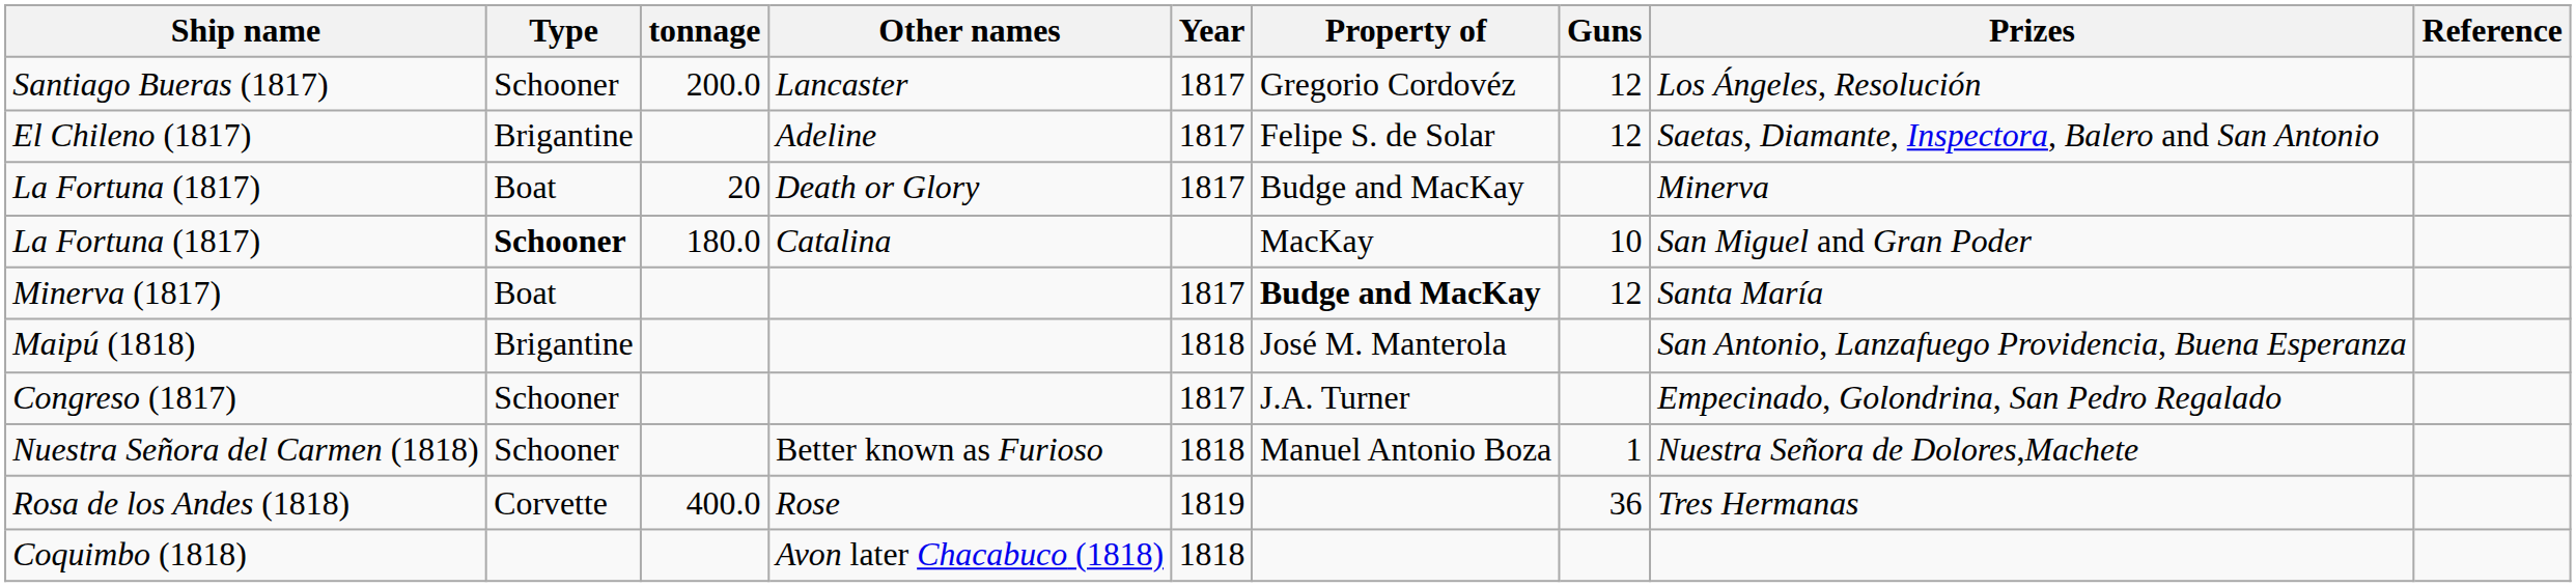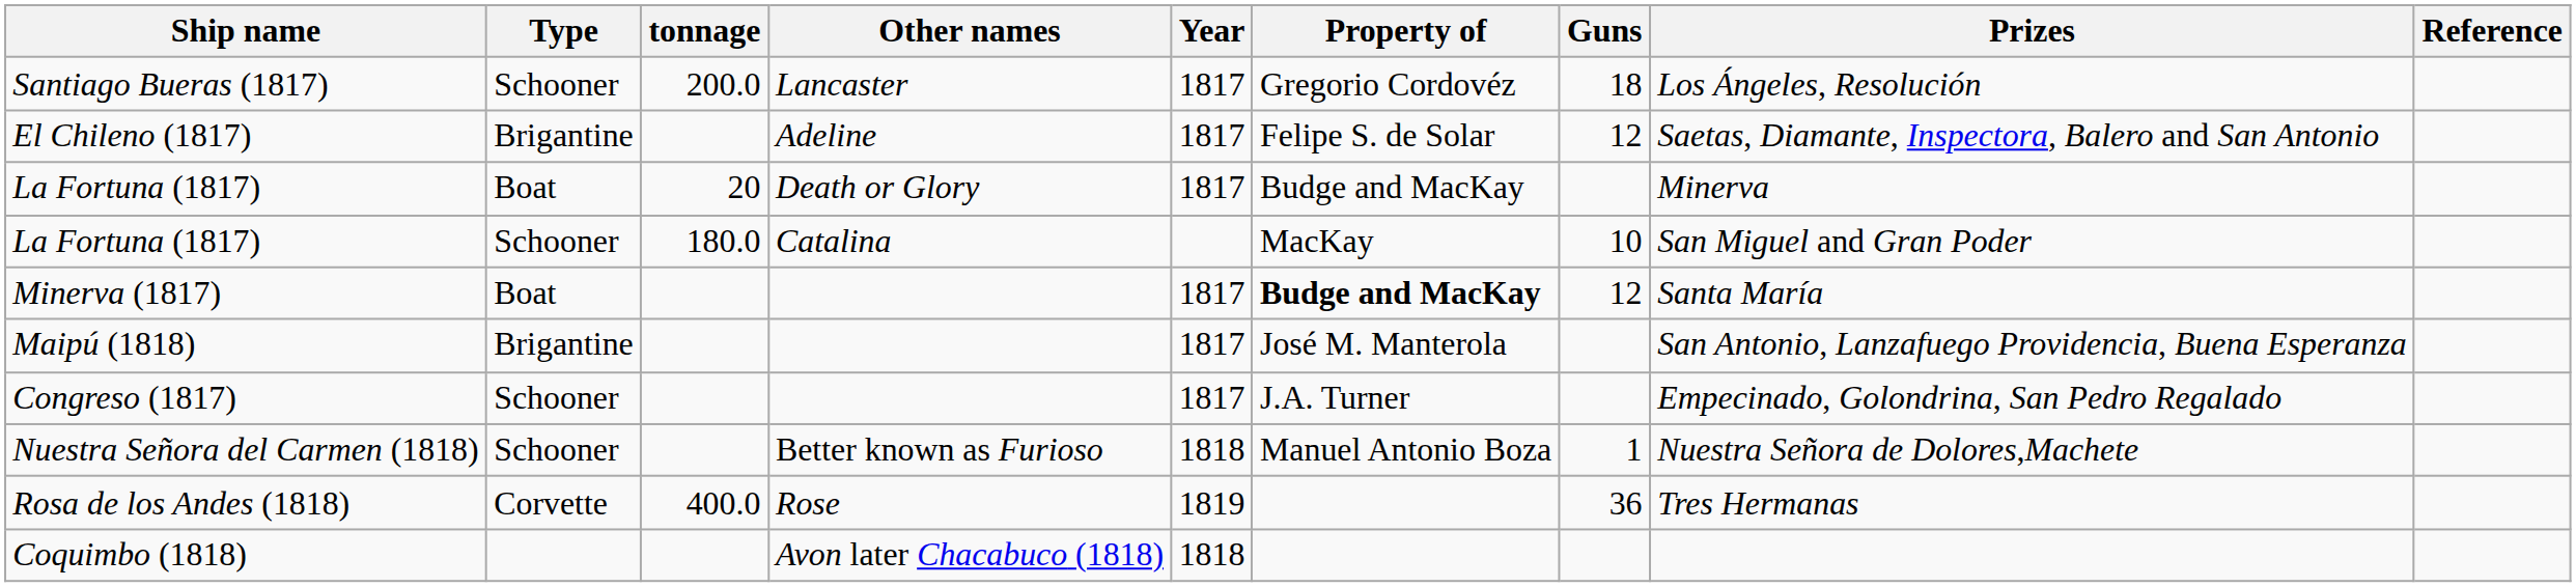Santiago Bueras (1817) | Guns: 12 -> 18
La Fortuna (1817) / Catalina | Type: bold -> normal
Maipú (1818) | Year: 1818 -> 1817
